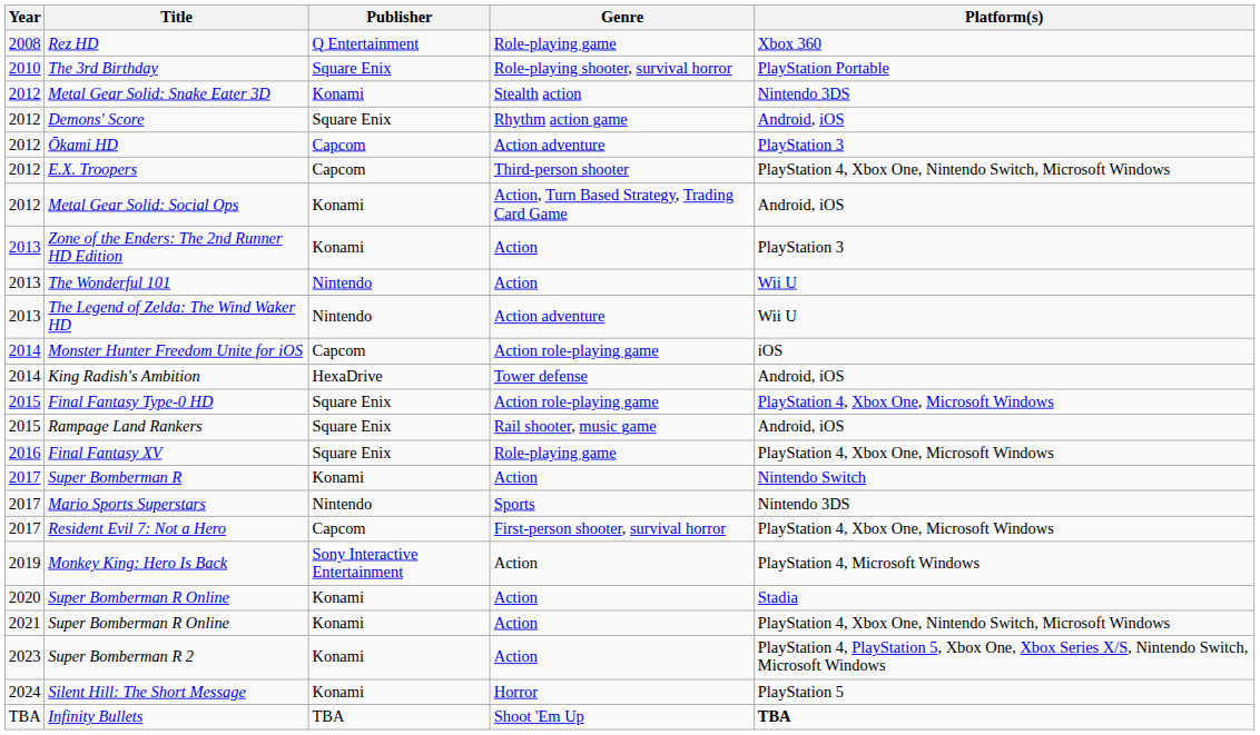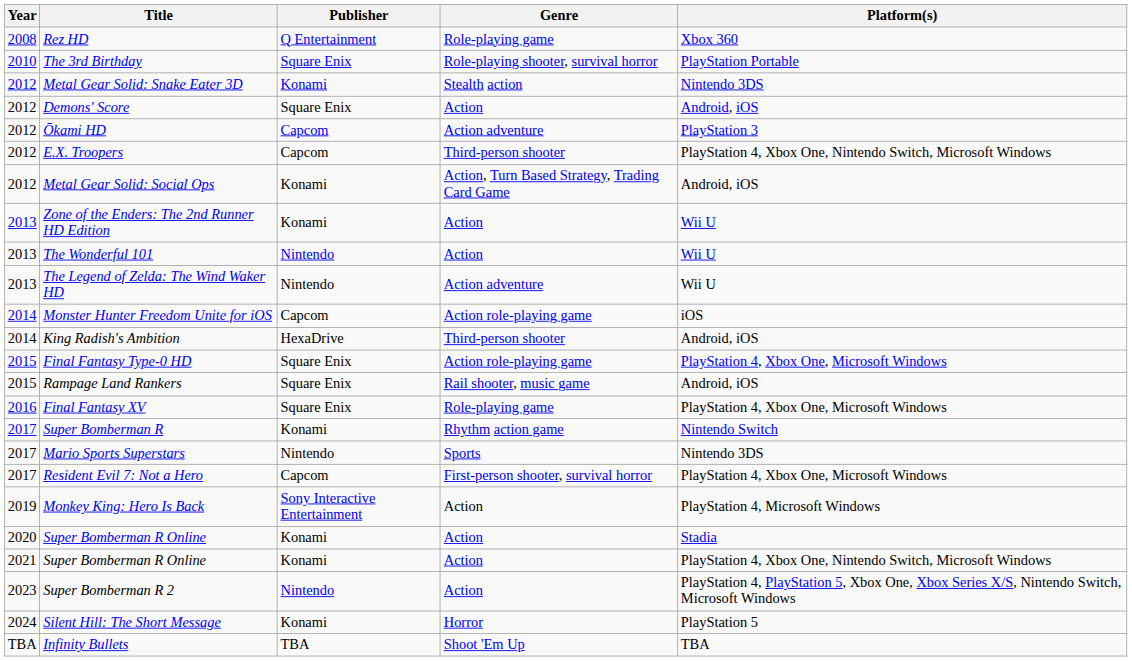Demons' Score | Genre: Rhythm action game -> Action
Zone of the Enders: The 2nd Runner HD Edition | Platform(s): PlayStation 3 -> Wii U
King Radish's Ambition | Genre: Tower defense -> Third-person shooter
Super Bomberman R | Genre: Action -> Rhythm action game
Super Bomberman R 2 | Publisher: Konami -> Nintendo
Infinity Bullets | Platform(s): bold -> normal
